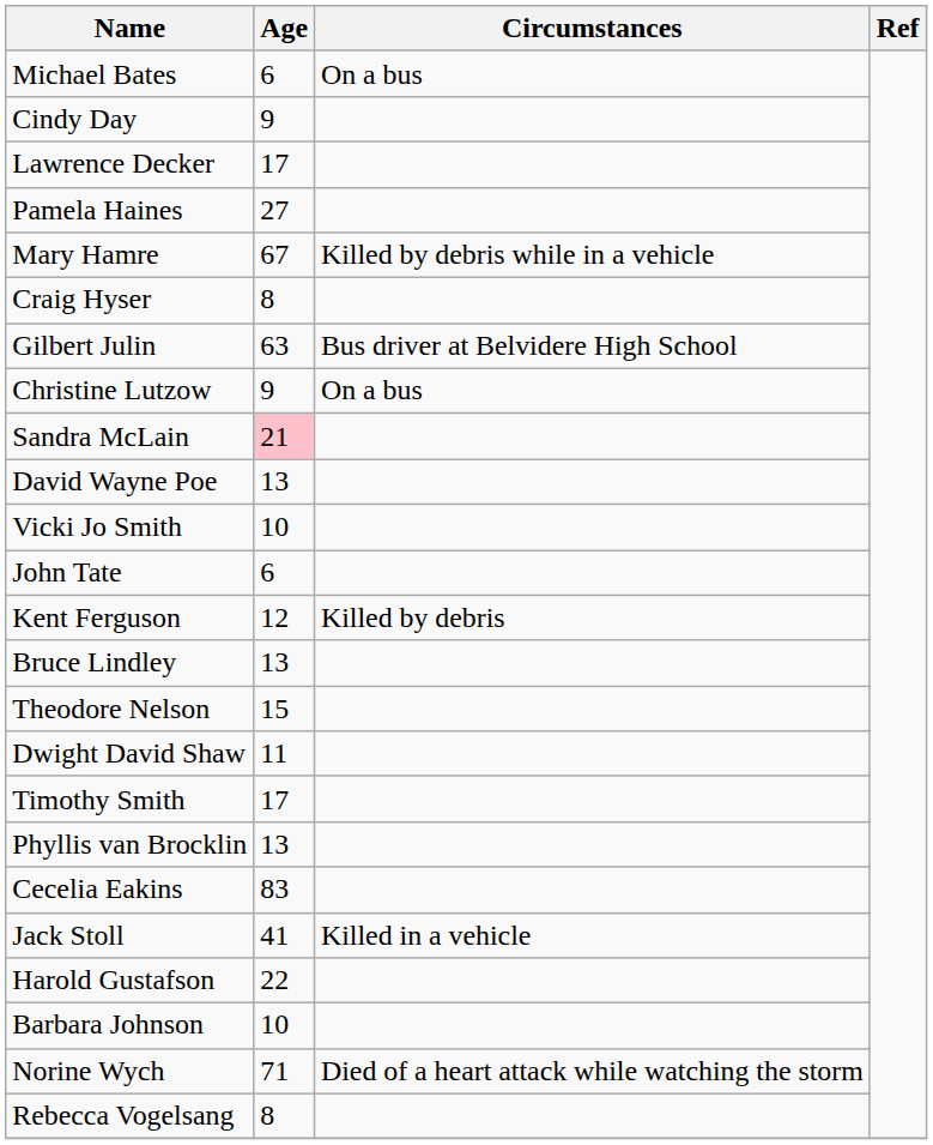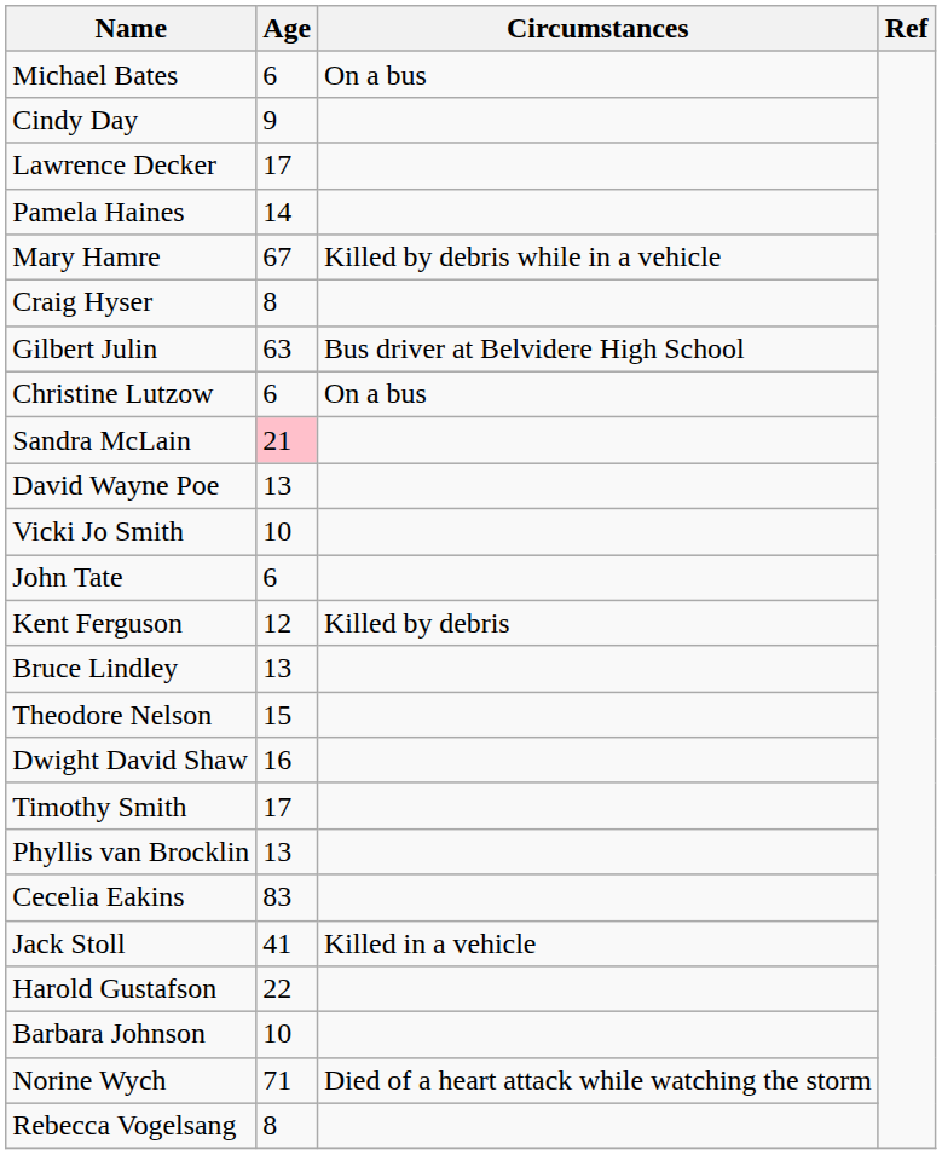Pamela Haines | Age: 27 -> 14
Christine Lutzow | Age: 9 -> 6
Dwight David Shaw | Age: 11 -> 16
